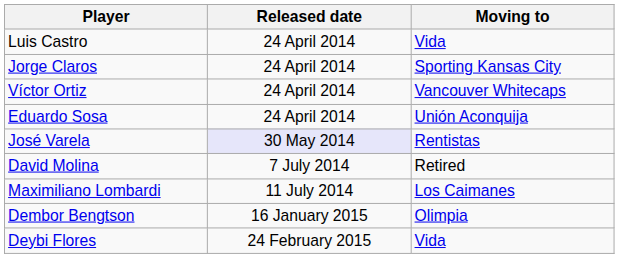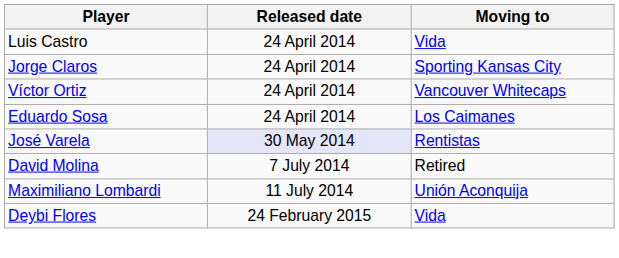Eduardo Sosa | Moving to: Unión Aconquija -> Los Caimanes
Maximiliano Lombardi | Moving to: Los Caimanes -> Unión Aconquija
- row: Dembor Bengtson | 16 January 2015 | Olimpia
